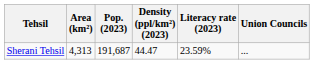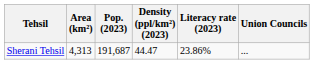Sherani Tehsil | Literacy rate (2023): 23.59% -> 23.86%
